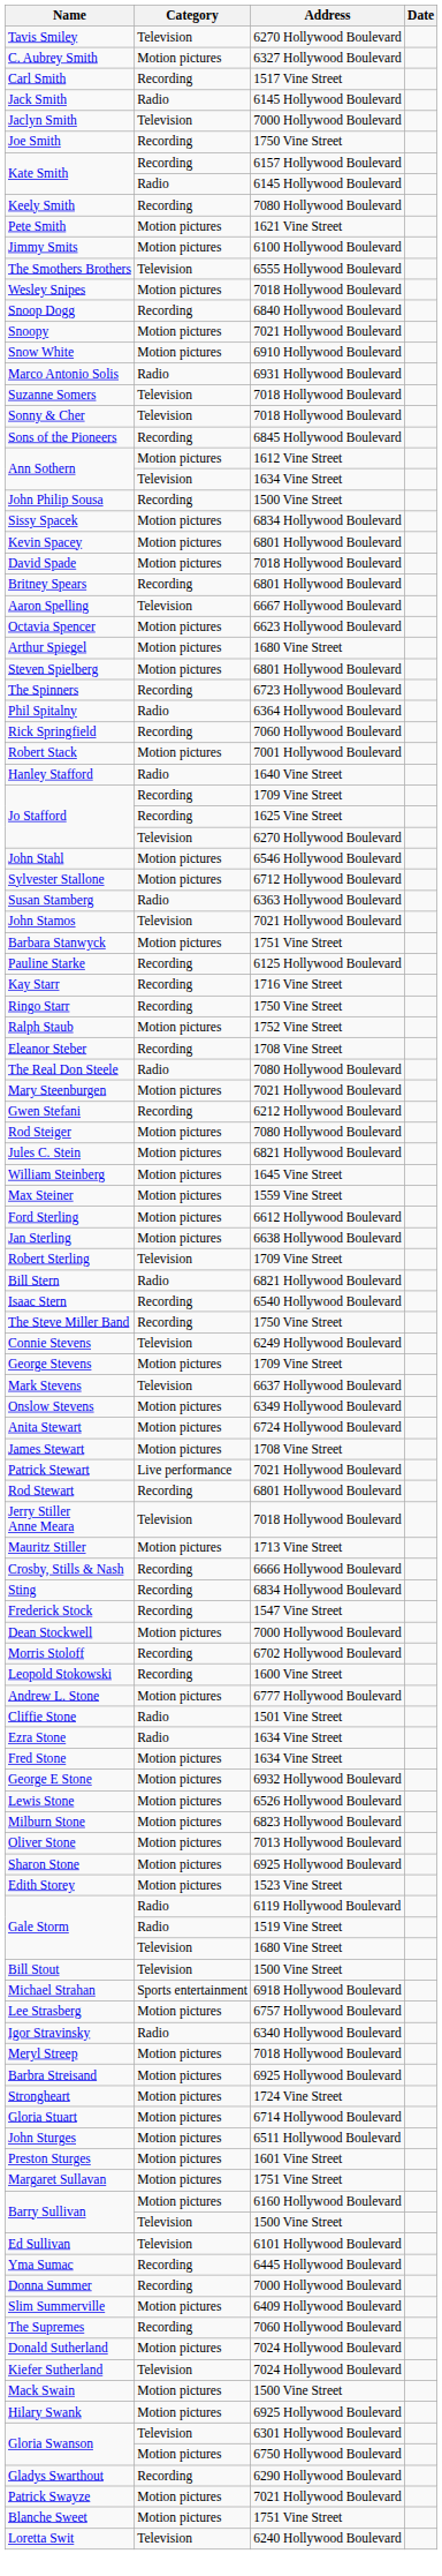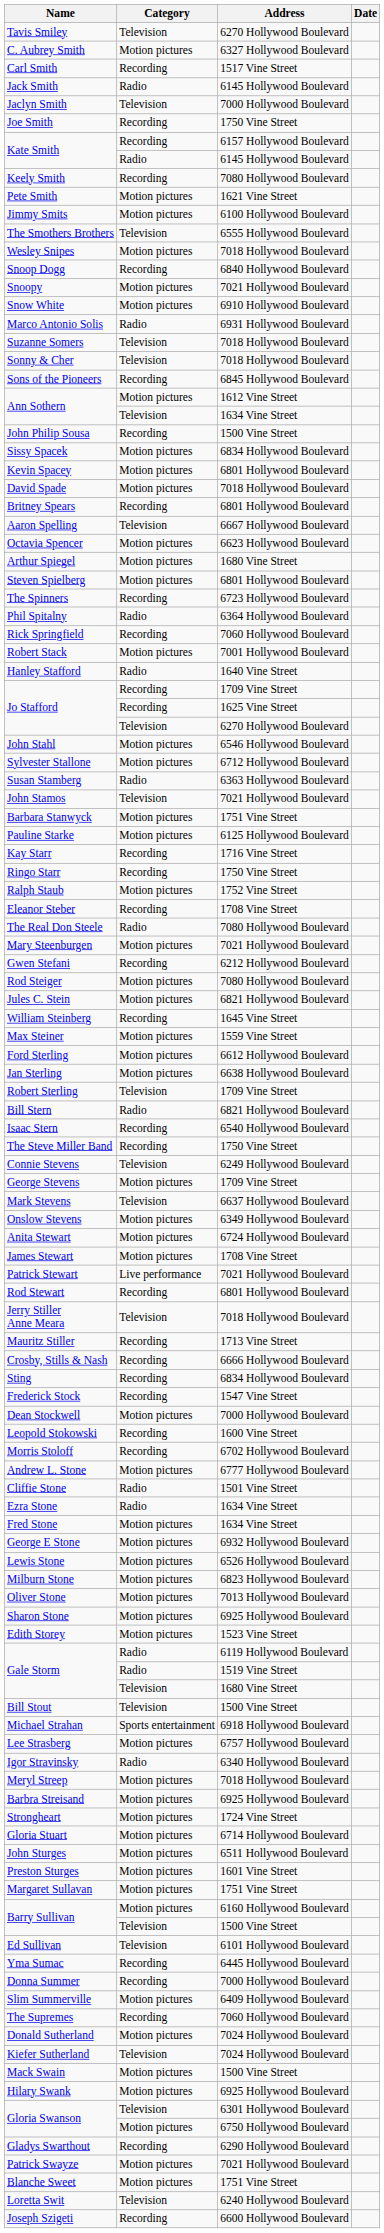Pauline Starke | Category: Recording -> Motion pictures
William Steinberg | Category: Motion pictures -> Recording
Mauritz Stiller | Category: Motion pictures -> Recording
rows swapped: Leopold Stokowski <-> Morris Stoloff
+ row: Joseph Szigeti | Recording | 6600 Hollywood Boulevard
